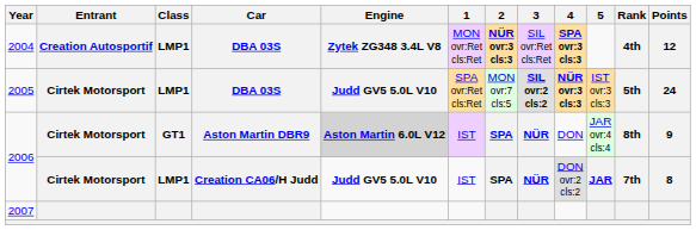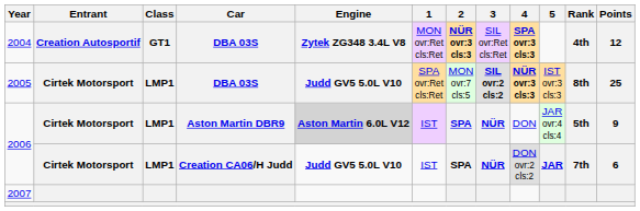2004 | Class: LMP1 -> GT1
2005 | Rank: 5th -> 8th
2005 | Points: 24 -> 25
2006 / Aston Martin DBR9 | Class: GT1 -> LMP1
2006 / Aston Martin DBR9 | Rank: 8th -> 5th
2006 / Creation CA06/H Judd | Points: 8 -> 6
